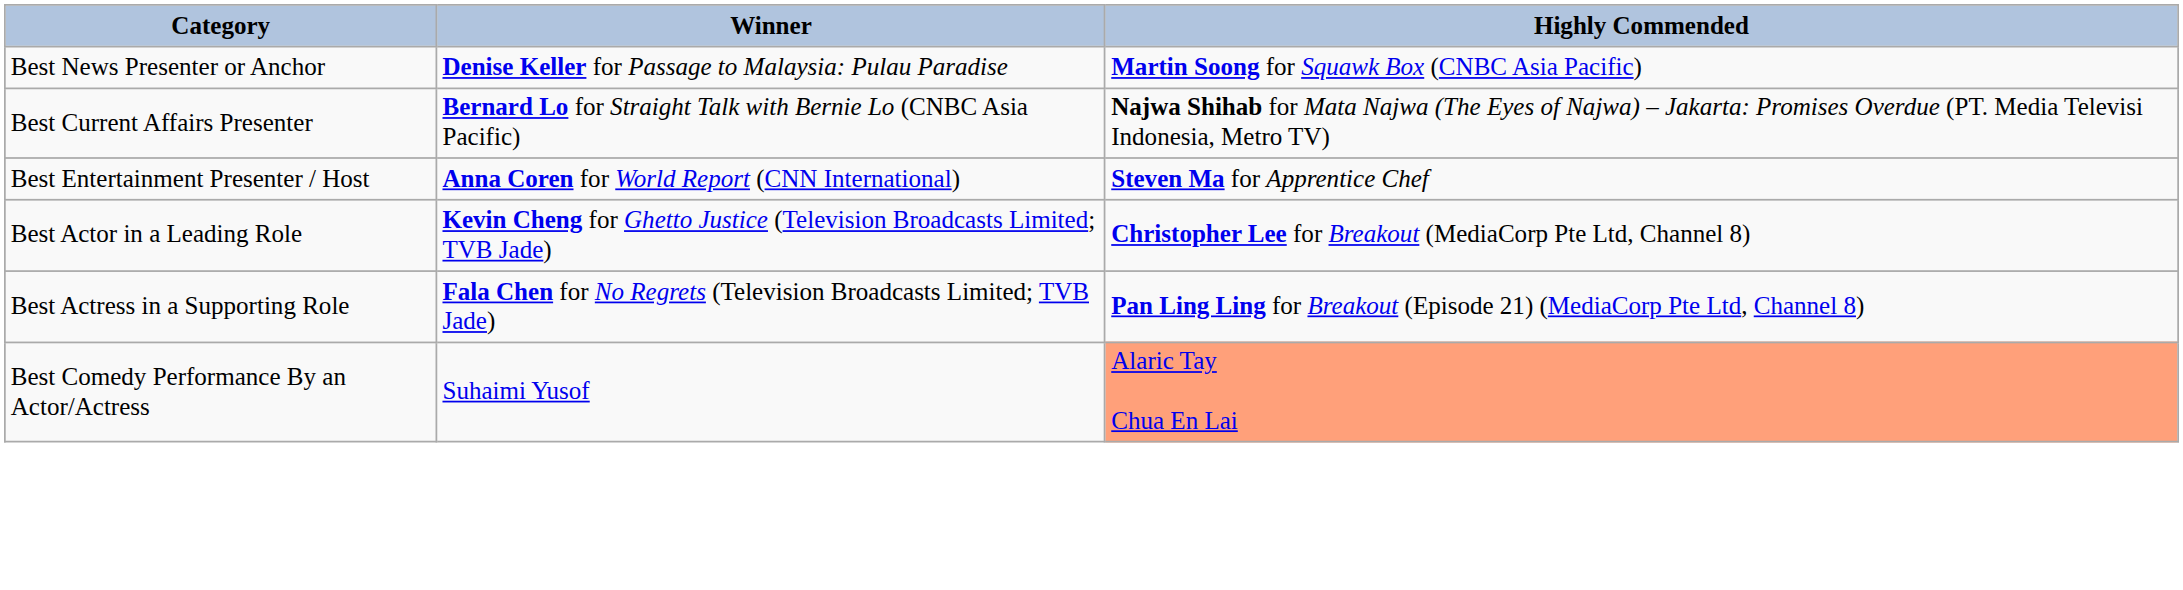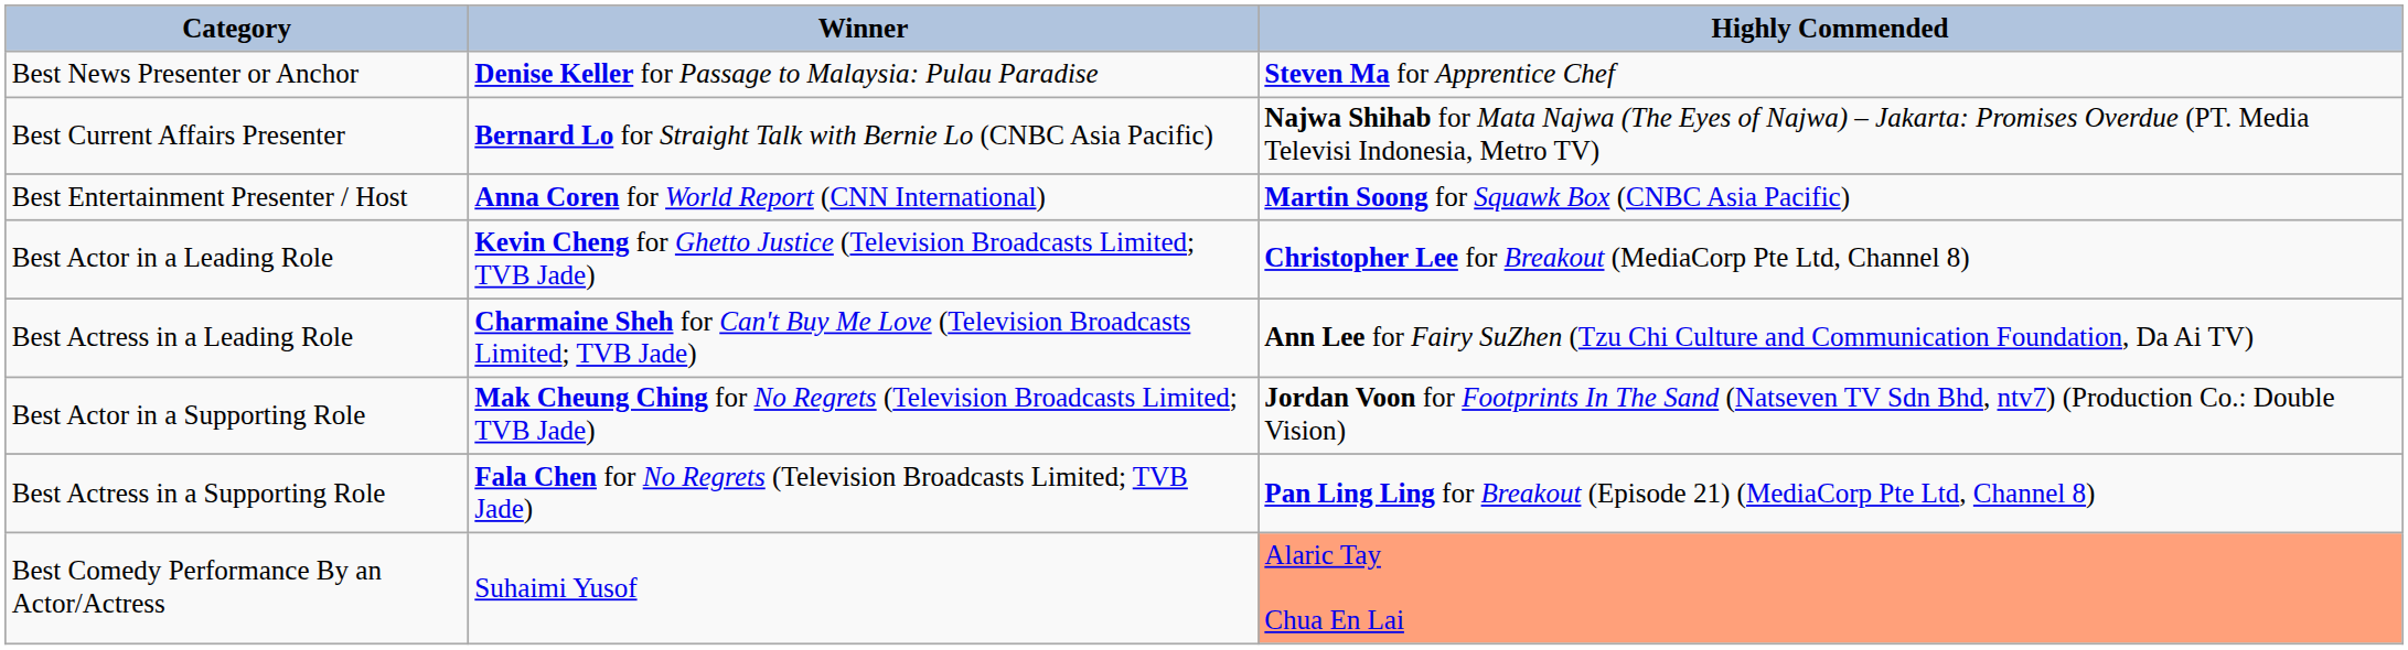Best News Presenter or Anchor | Highly Commended: Martin Soong for Squawk Box (CNBC Asia Pacific) -> Steven Ma for Apprentice Chef
Best Entertainment Presenter / Host | Highly Commended: Steven Ma for Apprentice Chef -> Martin Soong for Squawk Box (CNBC Asia Pacific)
+ row: Best Actress in a Leading Role | Charmaine Sheh for Can't Buy Me Love (Television Broadcasts Limited; TVB Jade) | Ann Lee for Fairy SuZhen (Tzu Chi Culture and Communication Foundation, Da Ai TV)
+ row: Best Actor in a Supporting Role | Mak Cheung Ching for No Regrets (Television Broadcasts Limited; TVB Jade) | Jordan Voon for Footprints In The Sand (Natseven TV Sdn Bhd, ntv7) (Production Co.: Double Vision)
